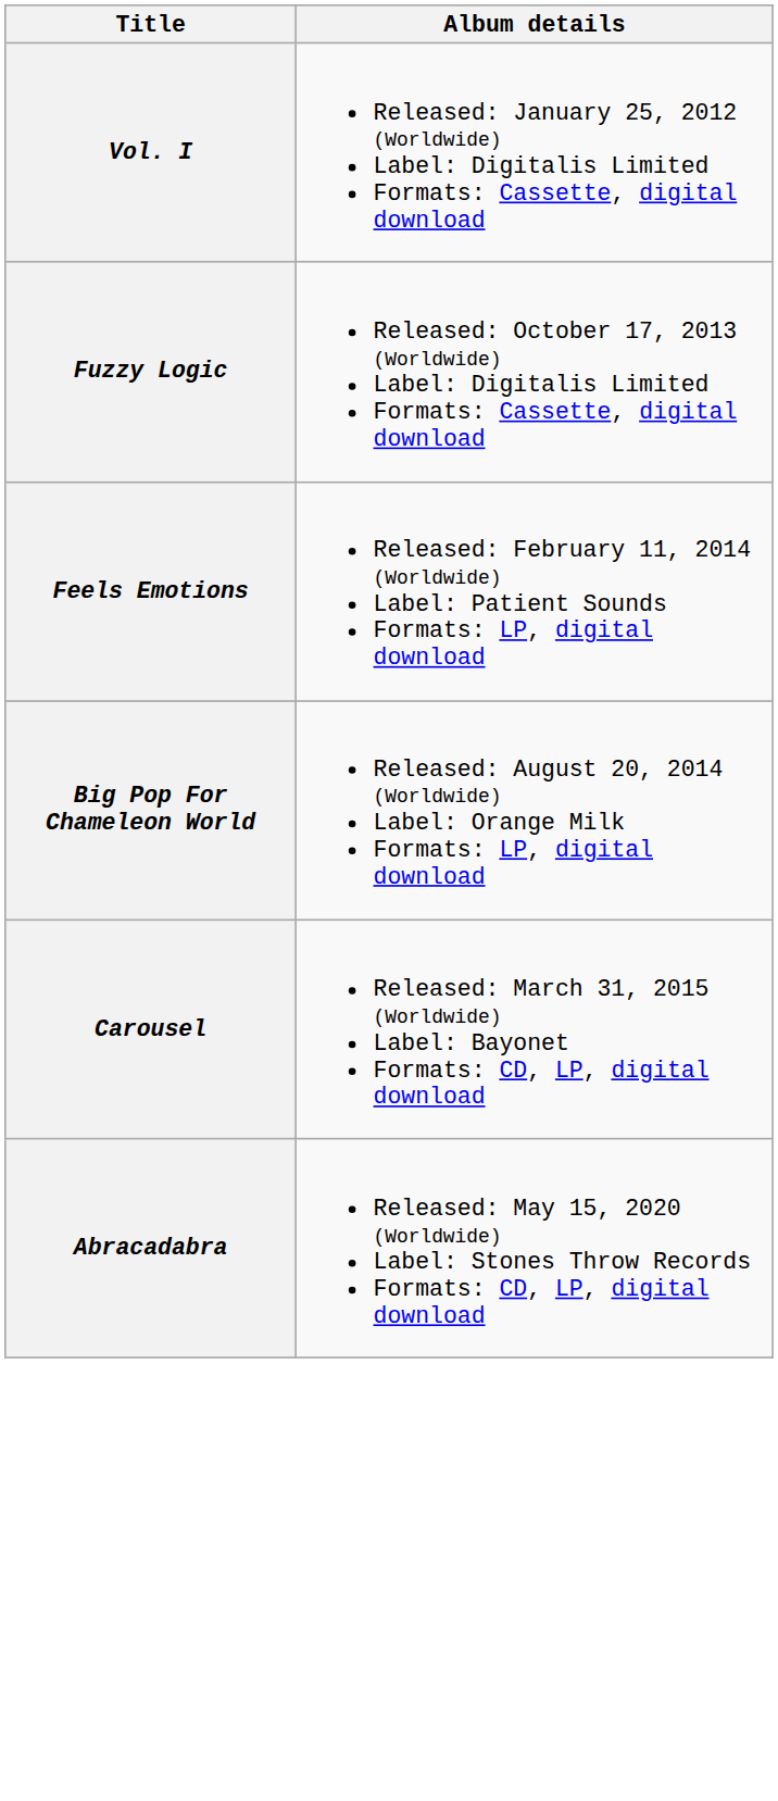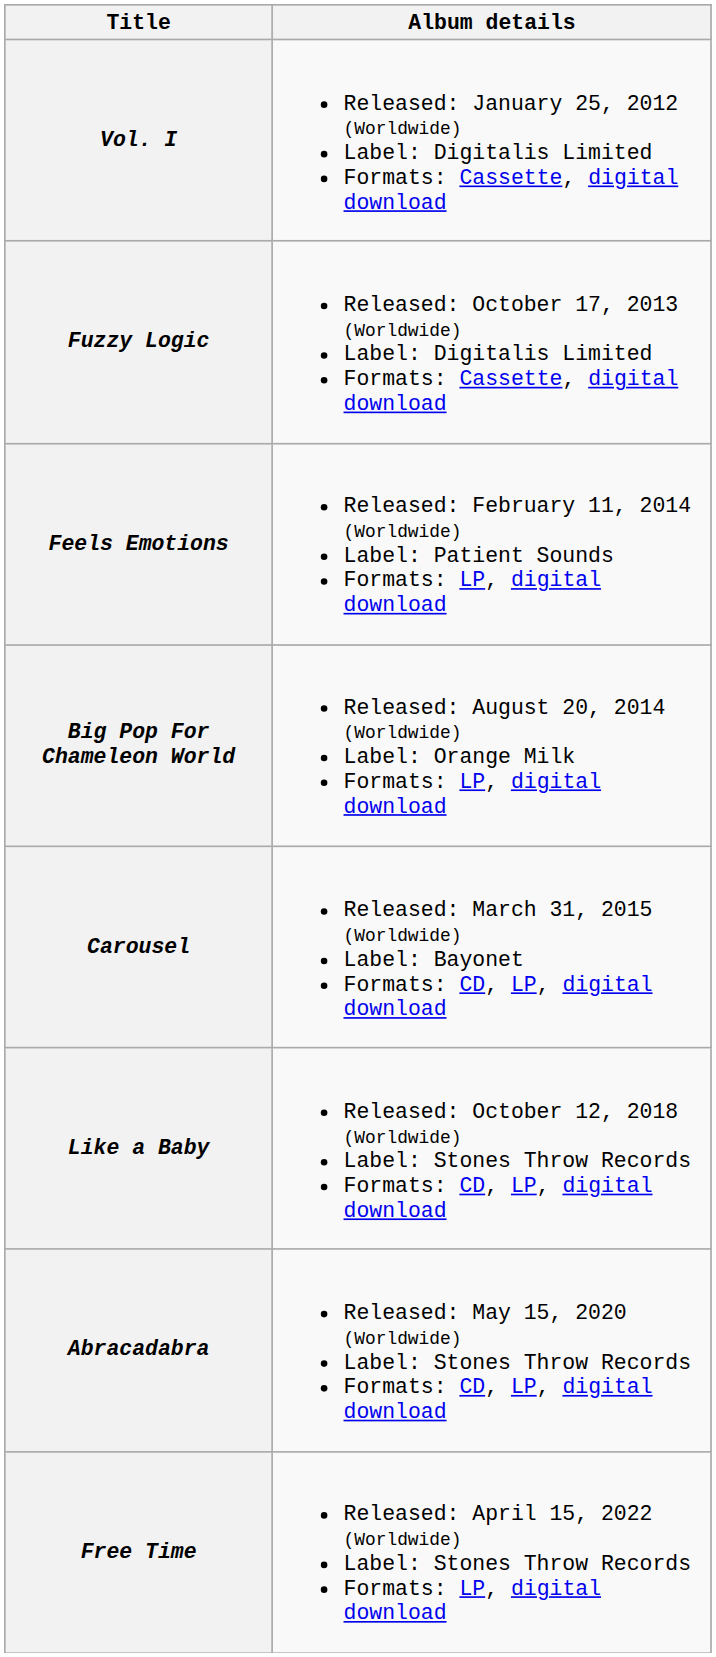+ row: Like a Baby | Released: October 12, 2018 (Worldwide) Label: Stones Throw Records Formats: CD, LP, digital download
+ row: Free Time | Released: April 15, 2022 (Worldwide) Label: Stones Throw Records Formats: LP, digital download
